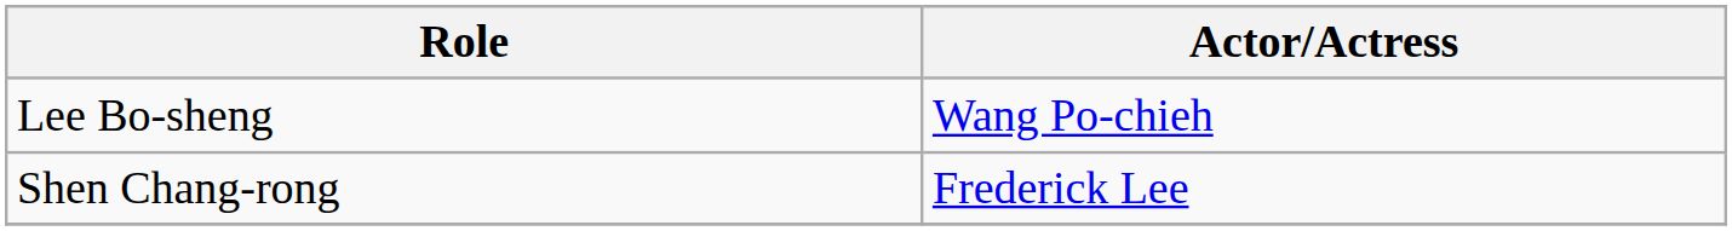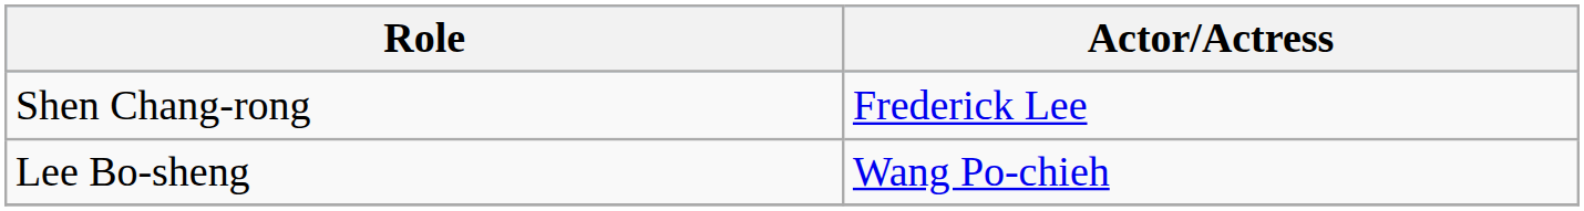rows swapped: Lee Bo-sheng <-> Shen Chang-rong
